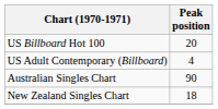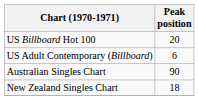US Adult Contemporary (Billboard) | Peak position: 4 -> 6
